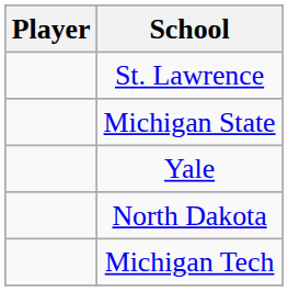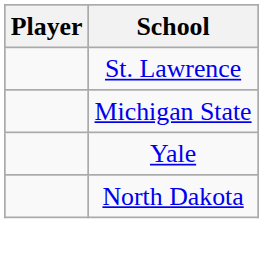- row: Michigan Tech
